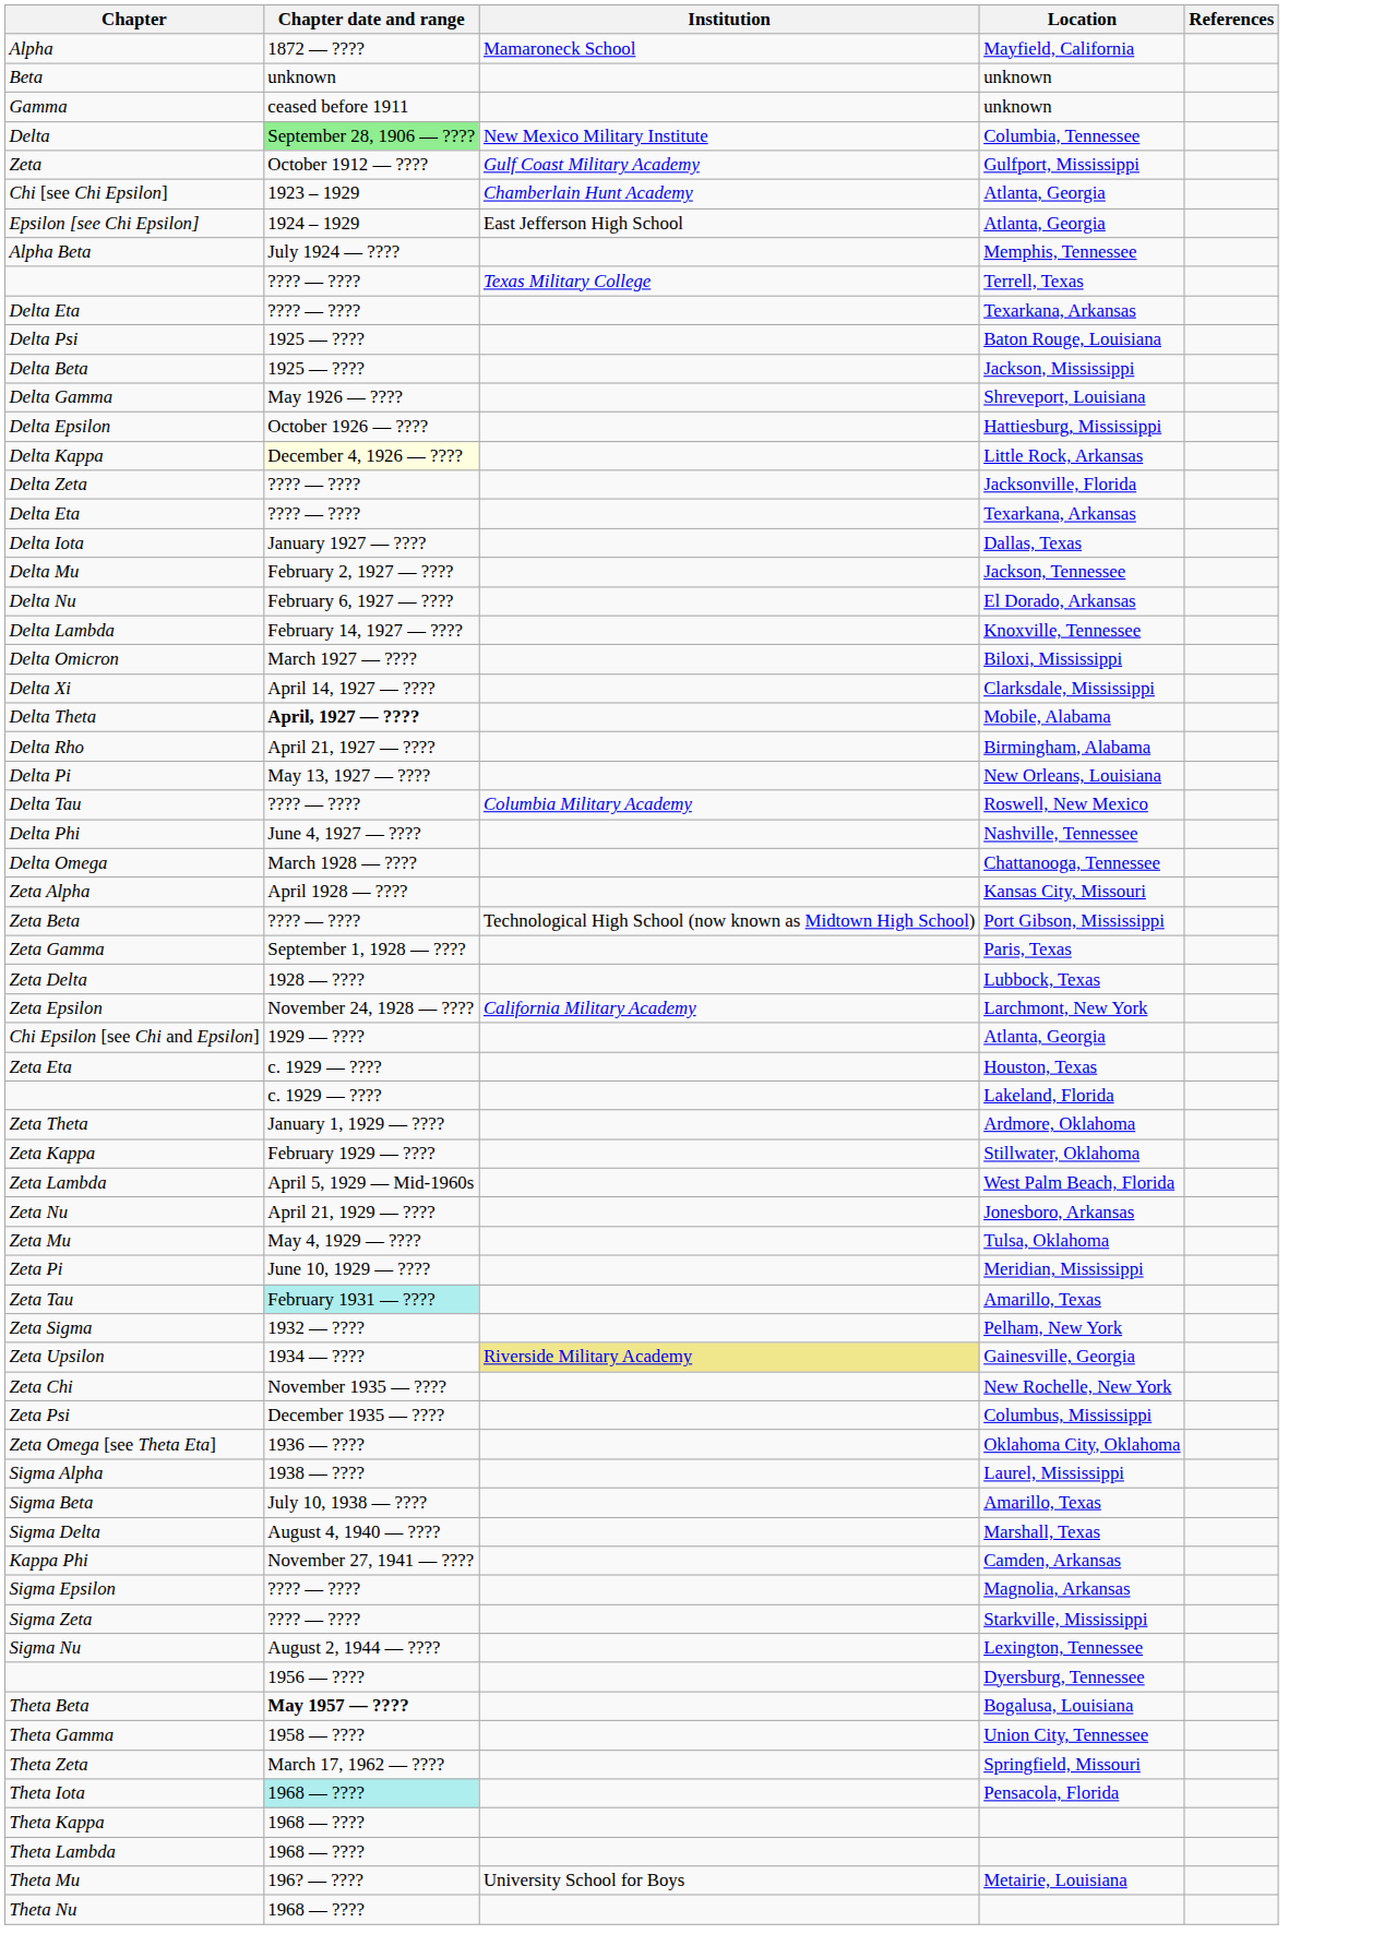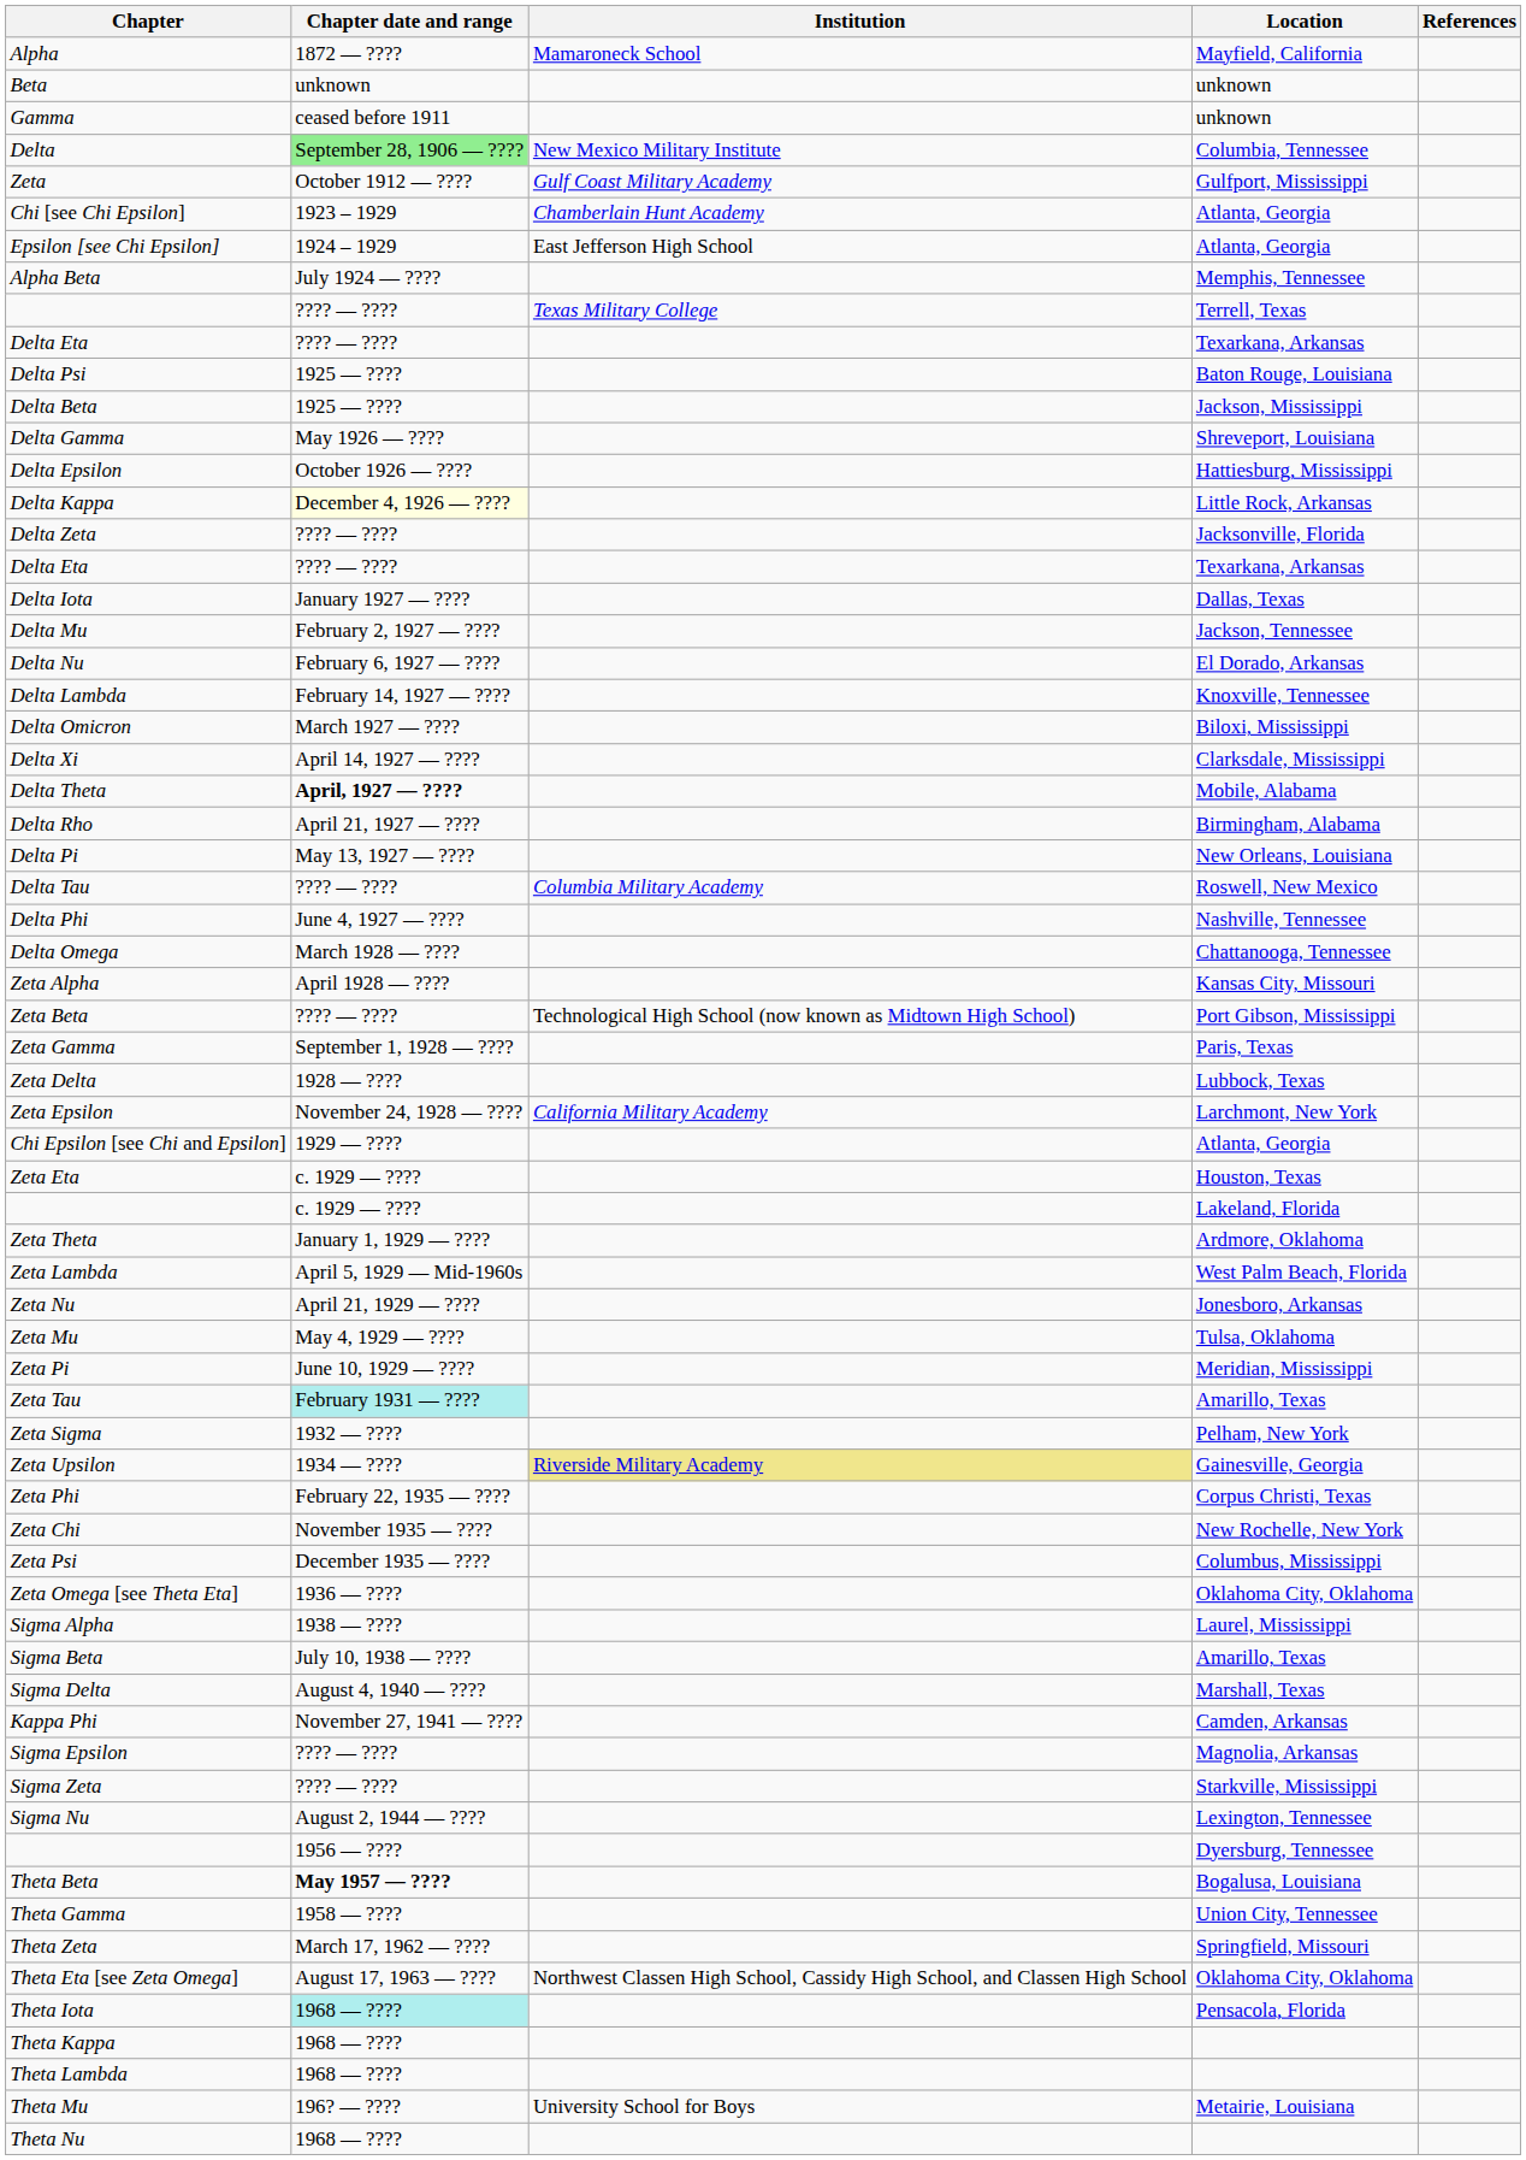- row: Zeta Kappa | February 1929 — ???? | Stillwater, Oklahoma
+ row: Zeta Phi | February 22, 1935 — ???? | Corpus Christi, Texas
+ row: Theta Eta [see Zeta Omega] | August 17, 1963 — ???? | Northwest Classen High School, Cassidy High School, and Classen High School | Oklahoma City, Oklahoma
